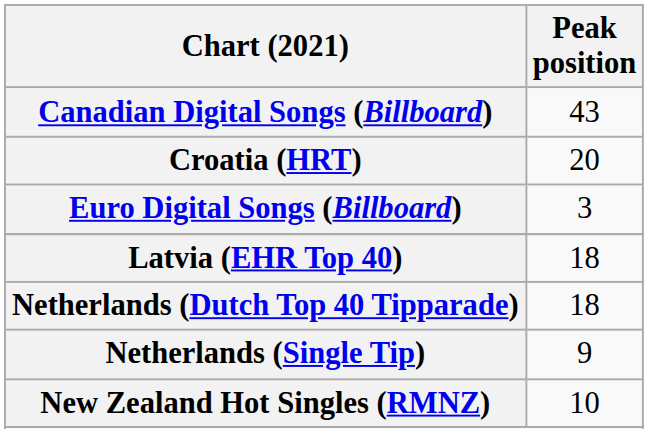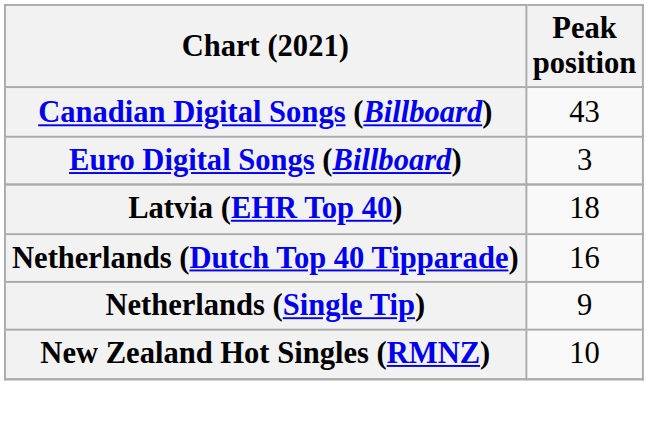- row: Croatia (HRT) | 20
Netherlands (Dutch Top 40 Tipparade) | Peak position: 18 -> 16
